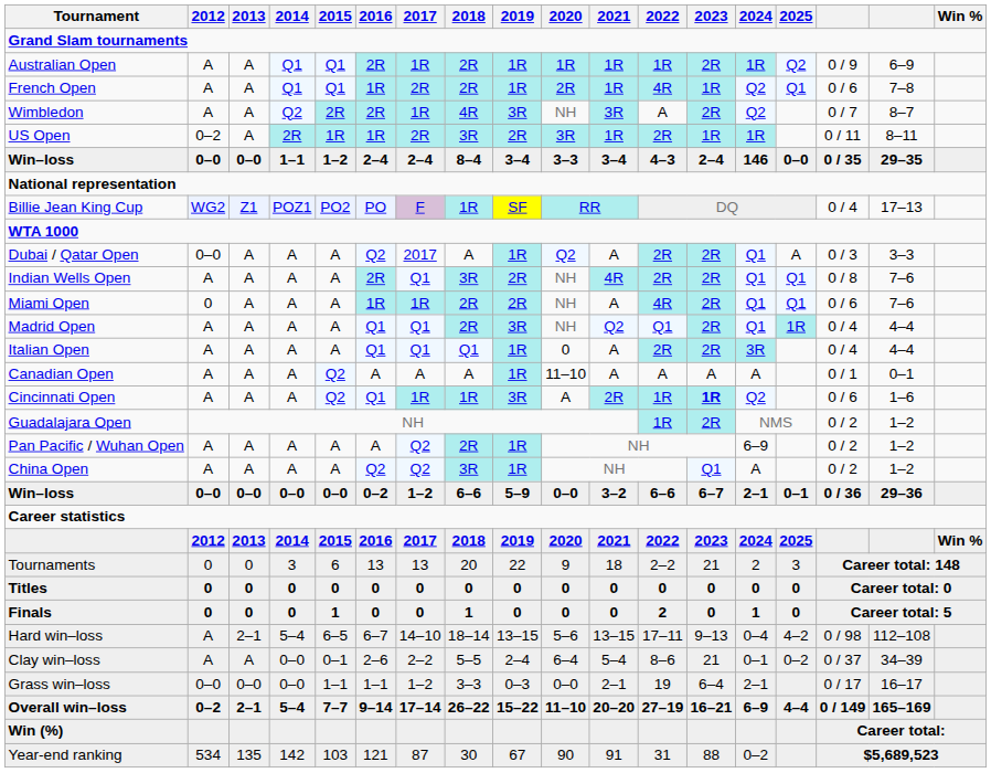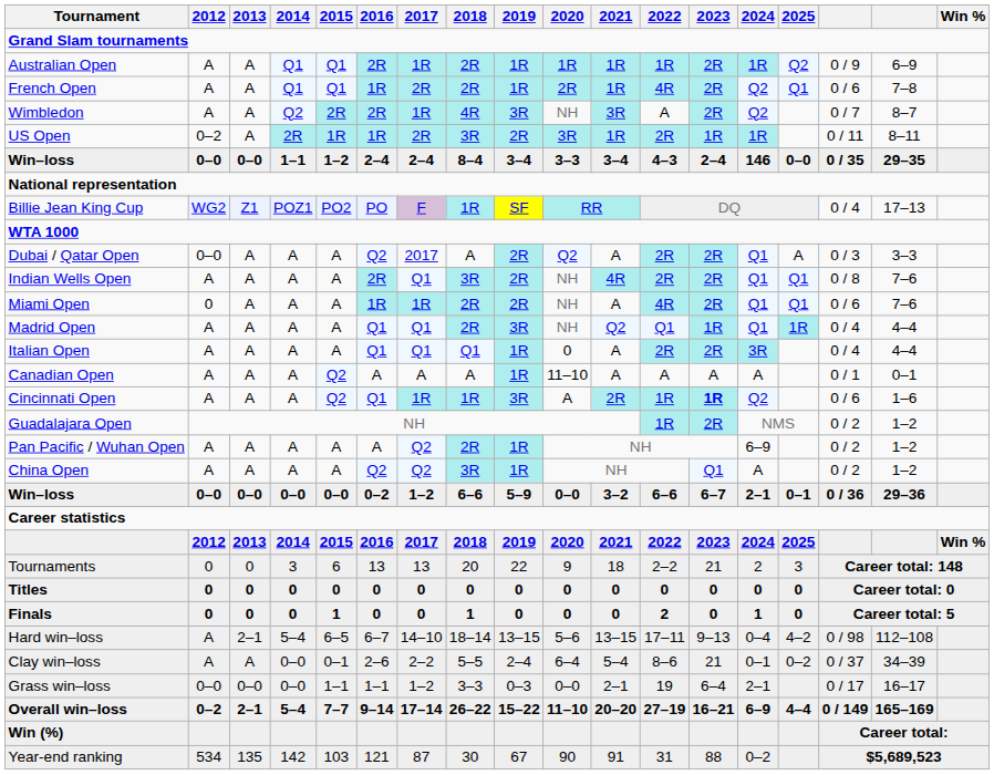French Open | 2023: 1R -> 2R
Dubai / Qatar Open | 2019: 1R -> 2R
Madrid Open | 2023: 2R -> 1R
